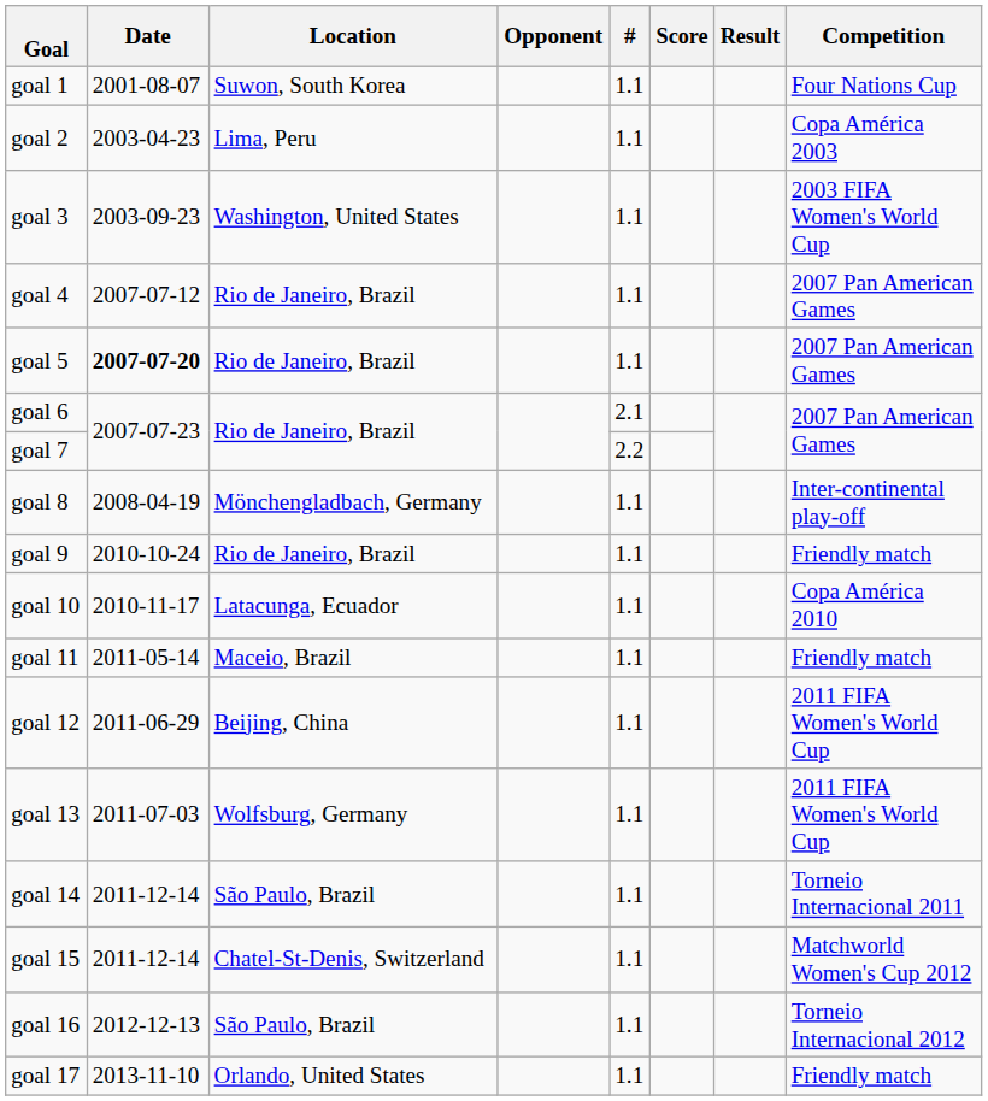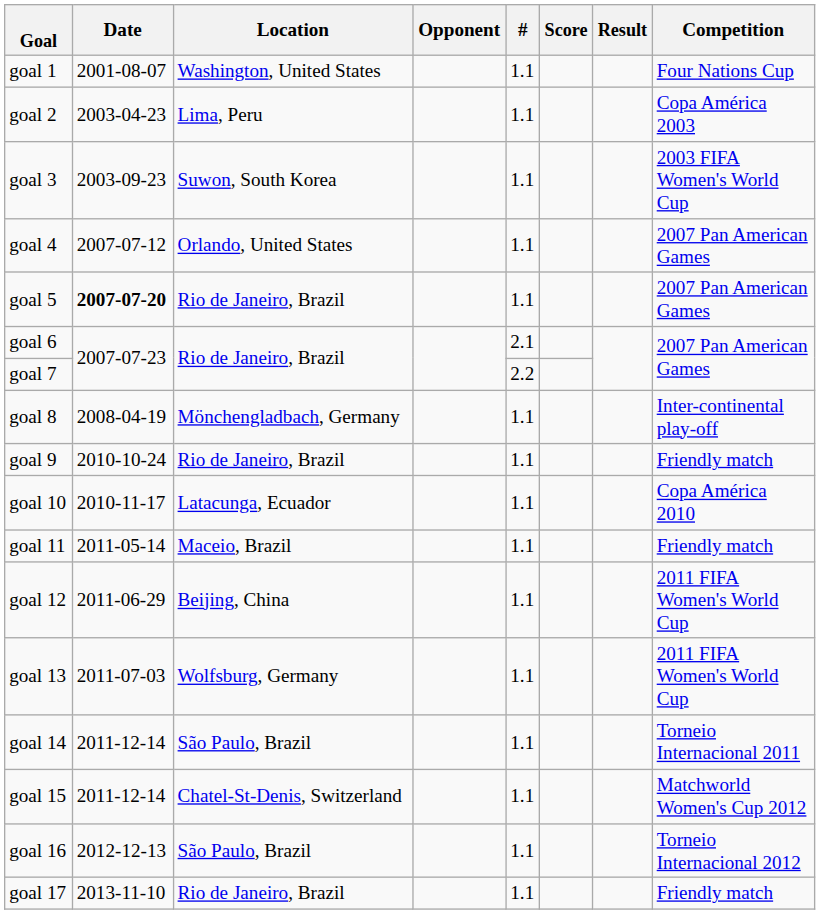goal 1 | Location: Suwon, South Korea -> Washington, United States
goal 3 | Location: Washington, United States -> Suwon, South Korea
goal 4 | Location: Rio de Janeiro, Brazil -> Orlando, United States
goal 17 | Location: Orlando, United States -> Rio de Janeiro, Brazil
